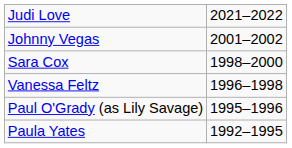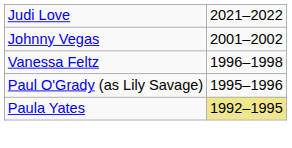- row: Sara Cox | 1998–2000
Paula Yates | column 2: no background -> khaki background
